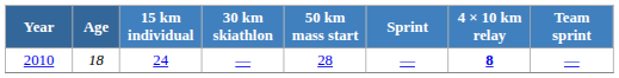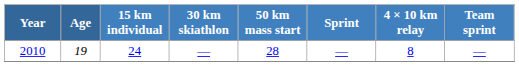2010 | Age: 18 -> 19
2010 | 4 × 10 km relay: bold -> normal
